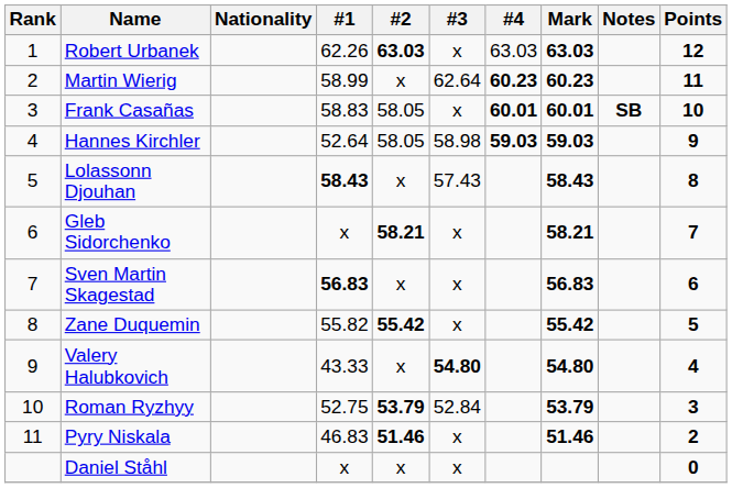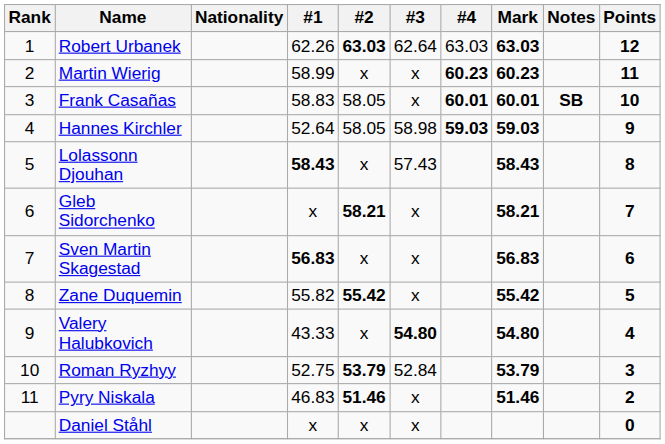Robert Urbanek | #3: x -> 62.64
Martin Wierig | #3: 62.64 -> x
